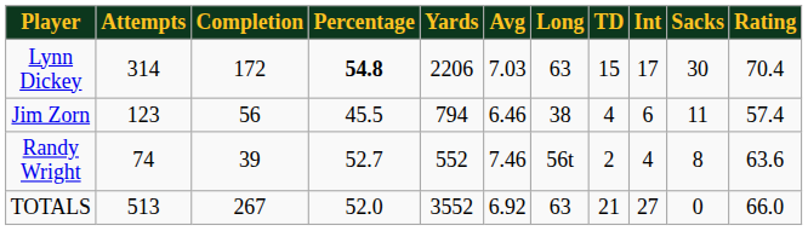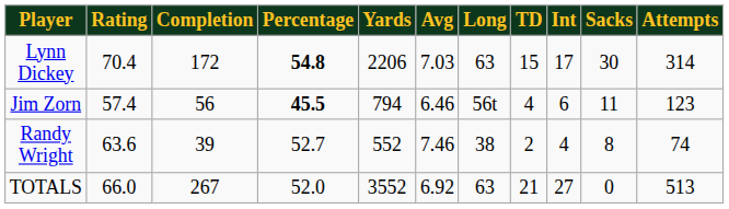columns swapped: Attempts <-> Rating
Jim Zorn | Percentage: normal -> bold
Jim Zorn | Long: 38 -> 56t
Randy Wright | Long: 56t -> 38
